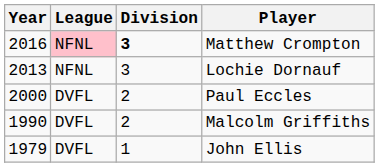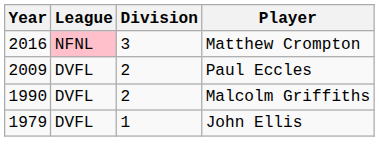Matthew Crompton | Division: bold -> normal
- row: 2013 | NFNL | 3 | Lochie Dornauf
Paul Eccles | Year: 2000 -> 2009
